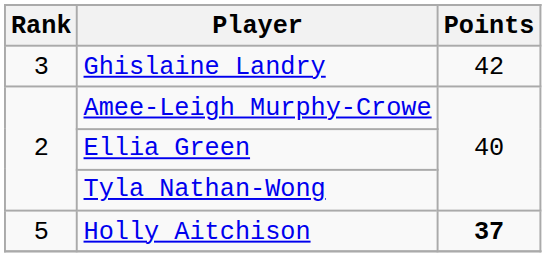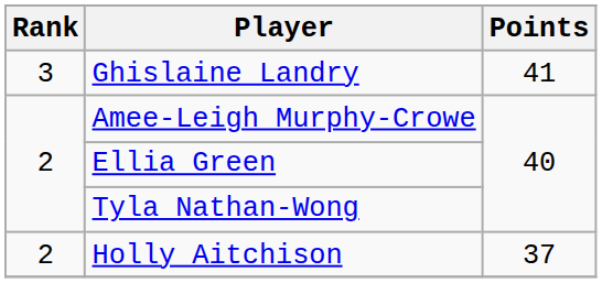Ghislaine Landry | Points: 42 -> 41
Holly Aitchison | Rank: 5 -> 2
Holly Aitchison | Points: bold -> normal
